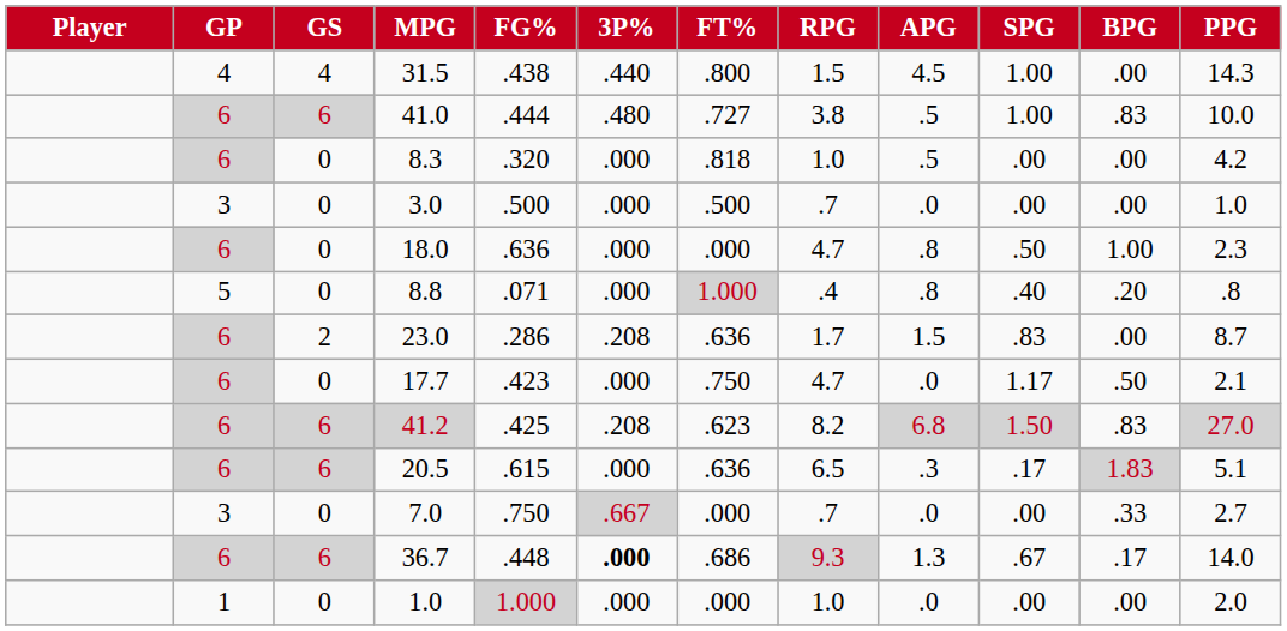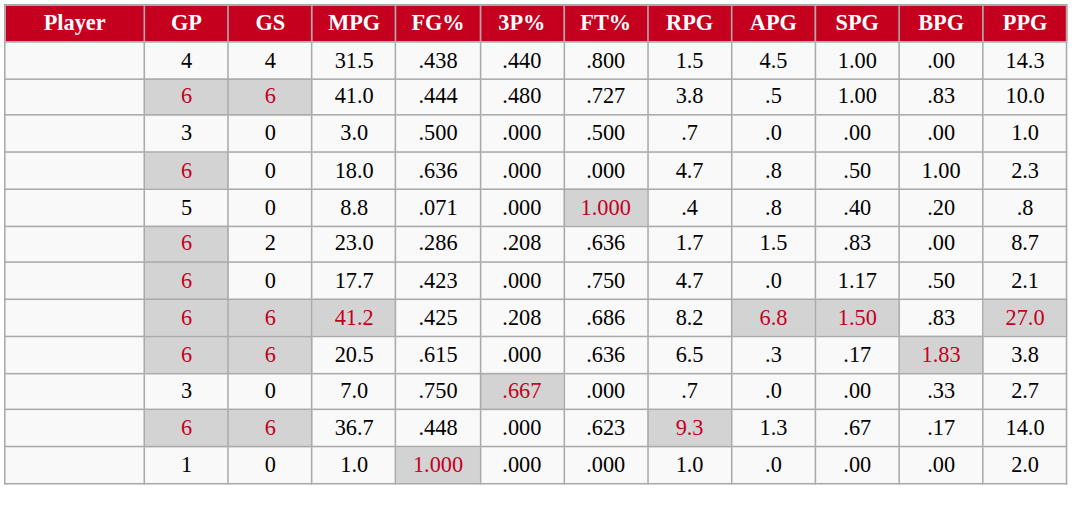- row: 6 | 0 | 8.3 | .320 | .000 | .818 | 1.0 | .5 | .00 | .00 | 4.2
41.2 | FT%: .623 -> .686
20.5 | PPG: 5.1 -> 3.8
36.7 | 3P%: bold -> normal
36.7 | FT%: .686 -> .623
